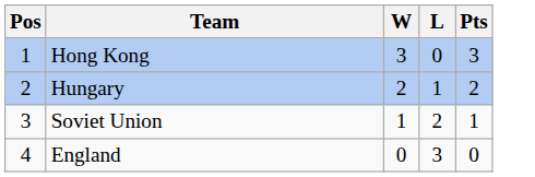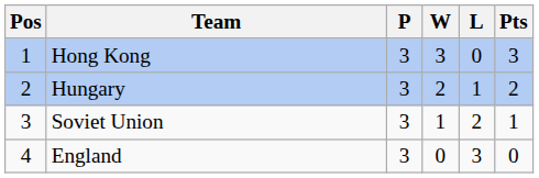+ column: P | 3 | 3 | 3 | 3
